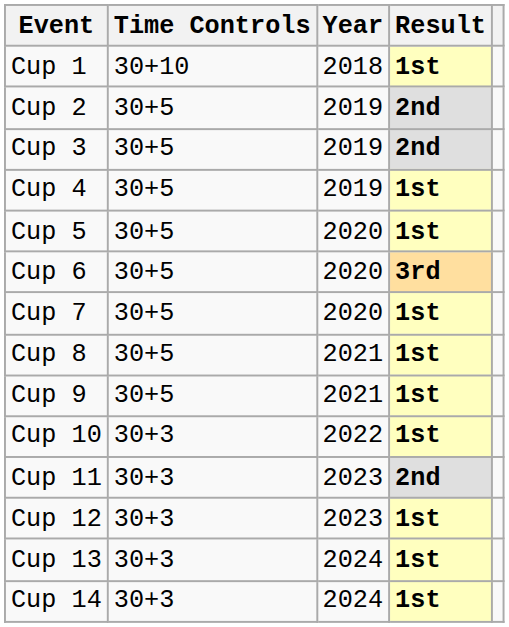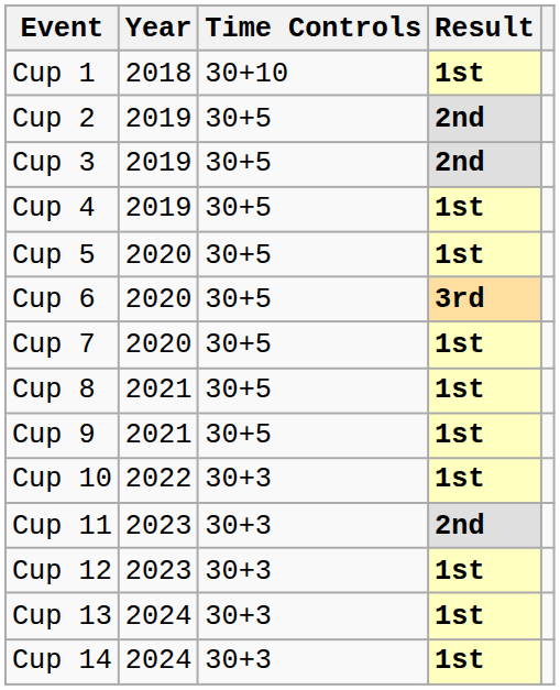columns swapped: Year <-> Time Controls
